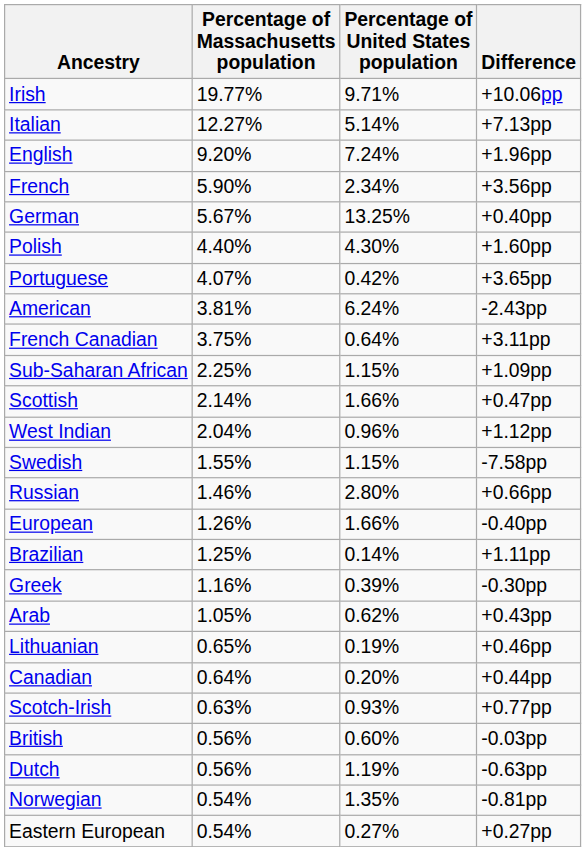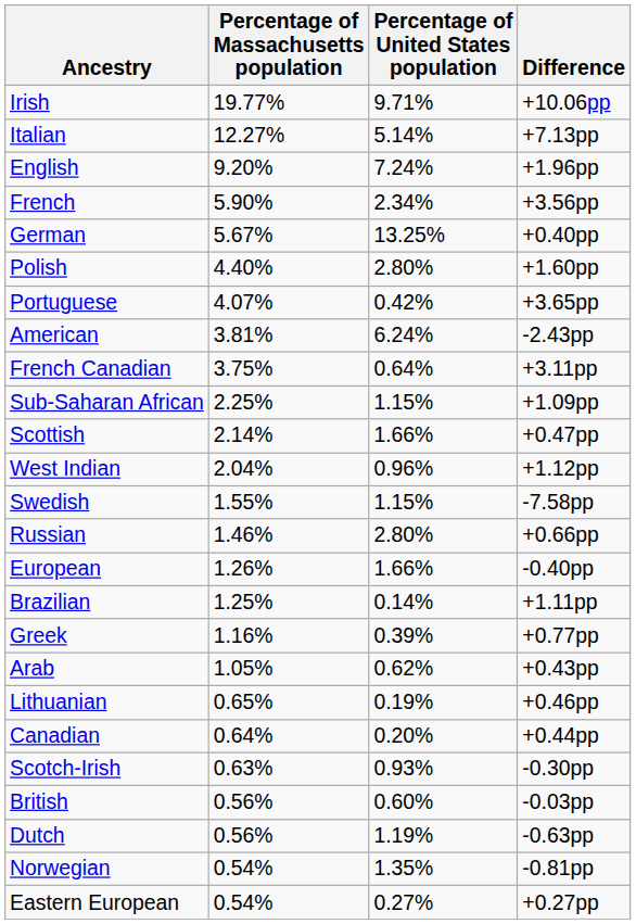Polish | Percentage of United States population: 4.30% -> 2.80%
Greek | Difference: -0.30pp -> +0.77pp
Scotch-Irish | Difference: +0.77pp -> -0.30pp
